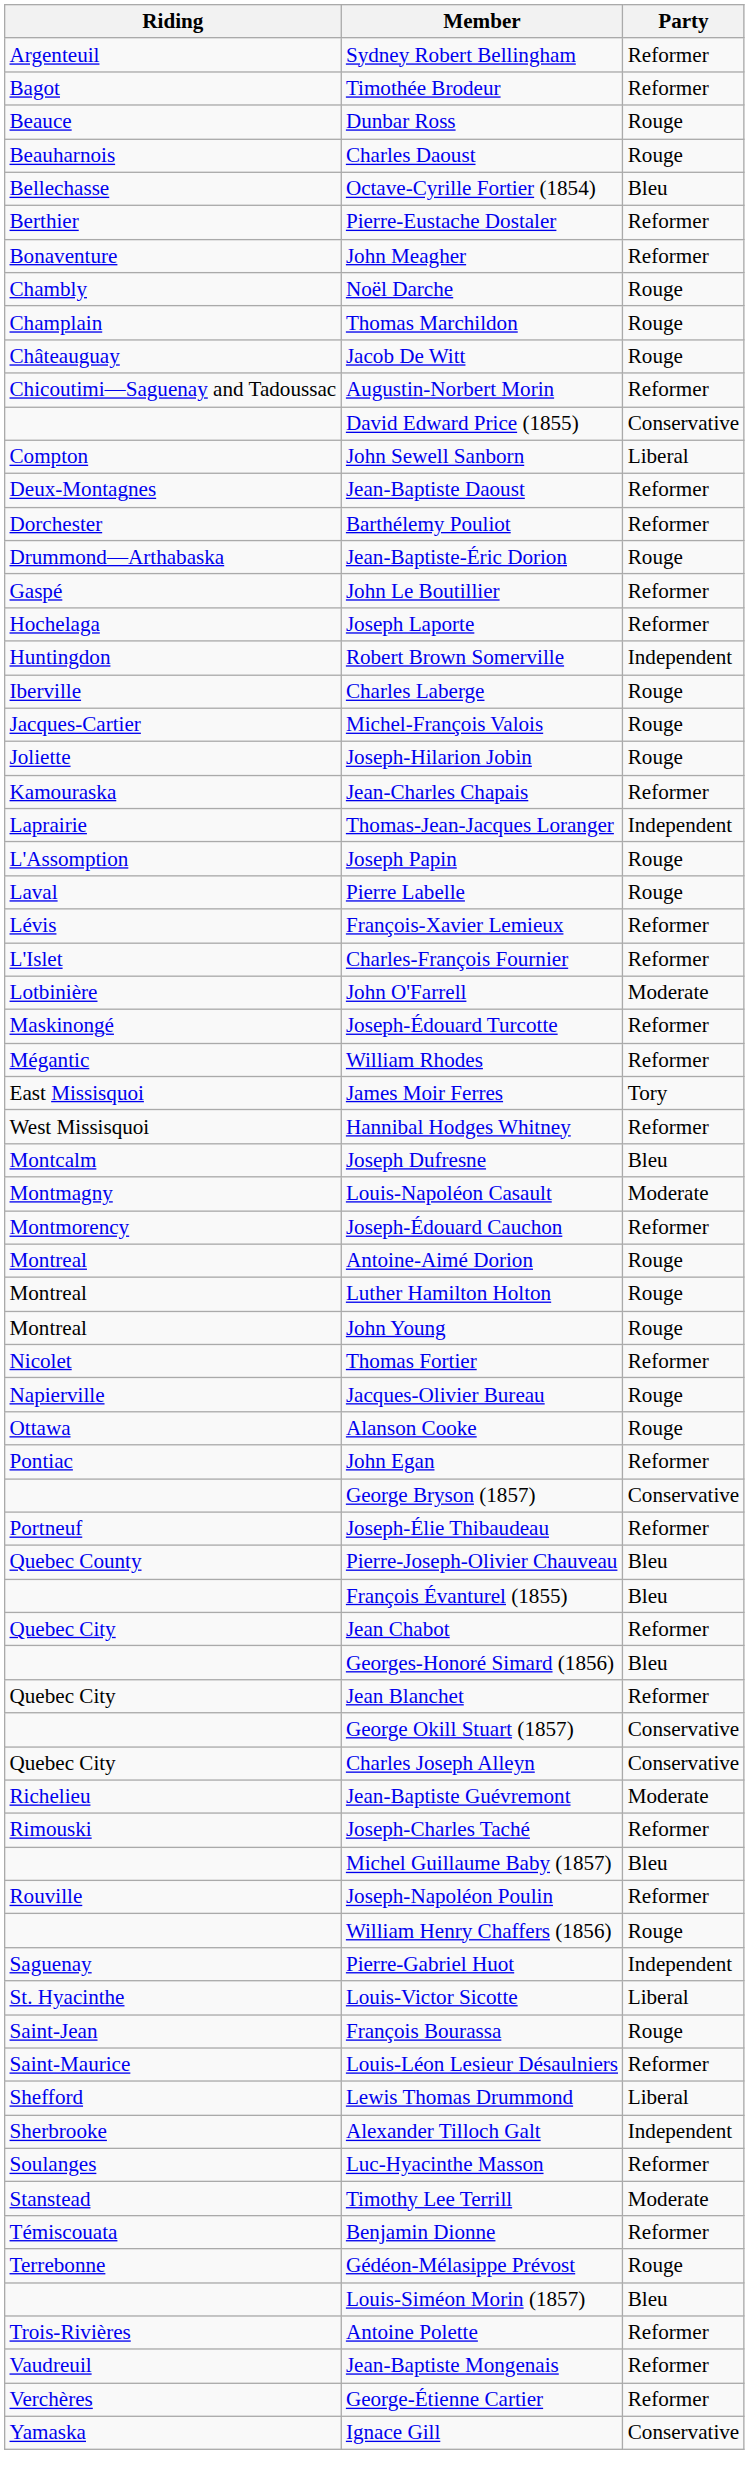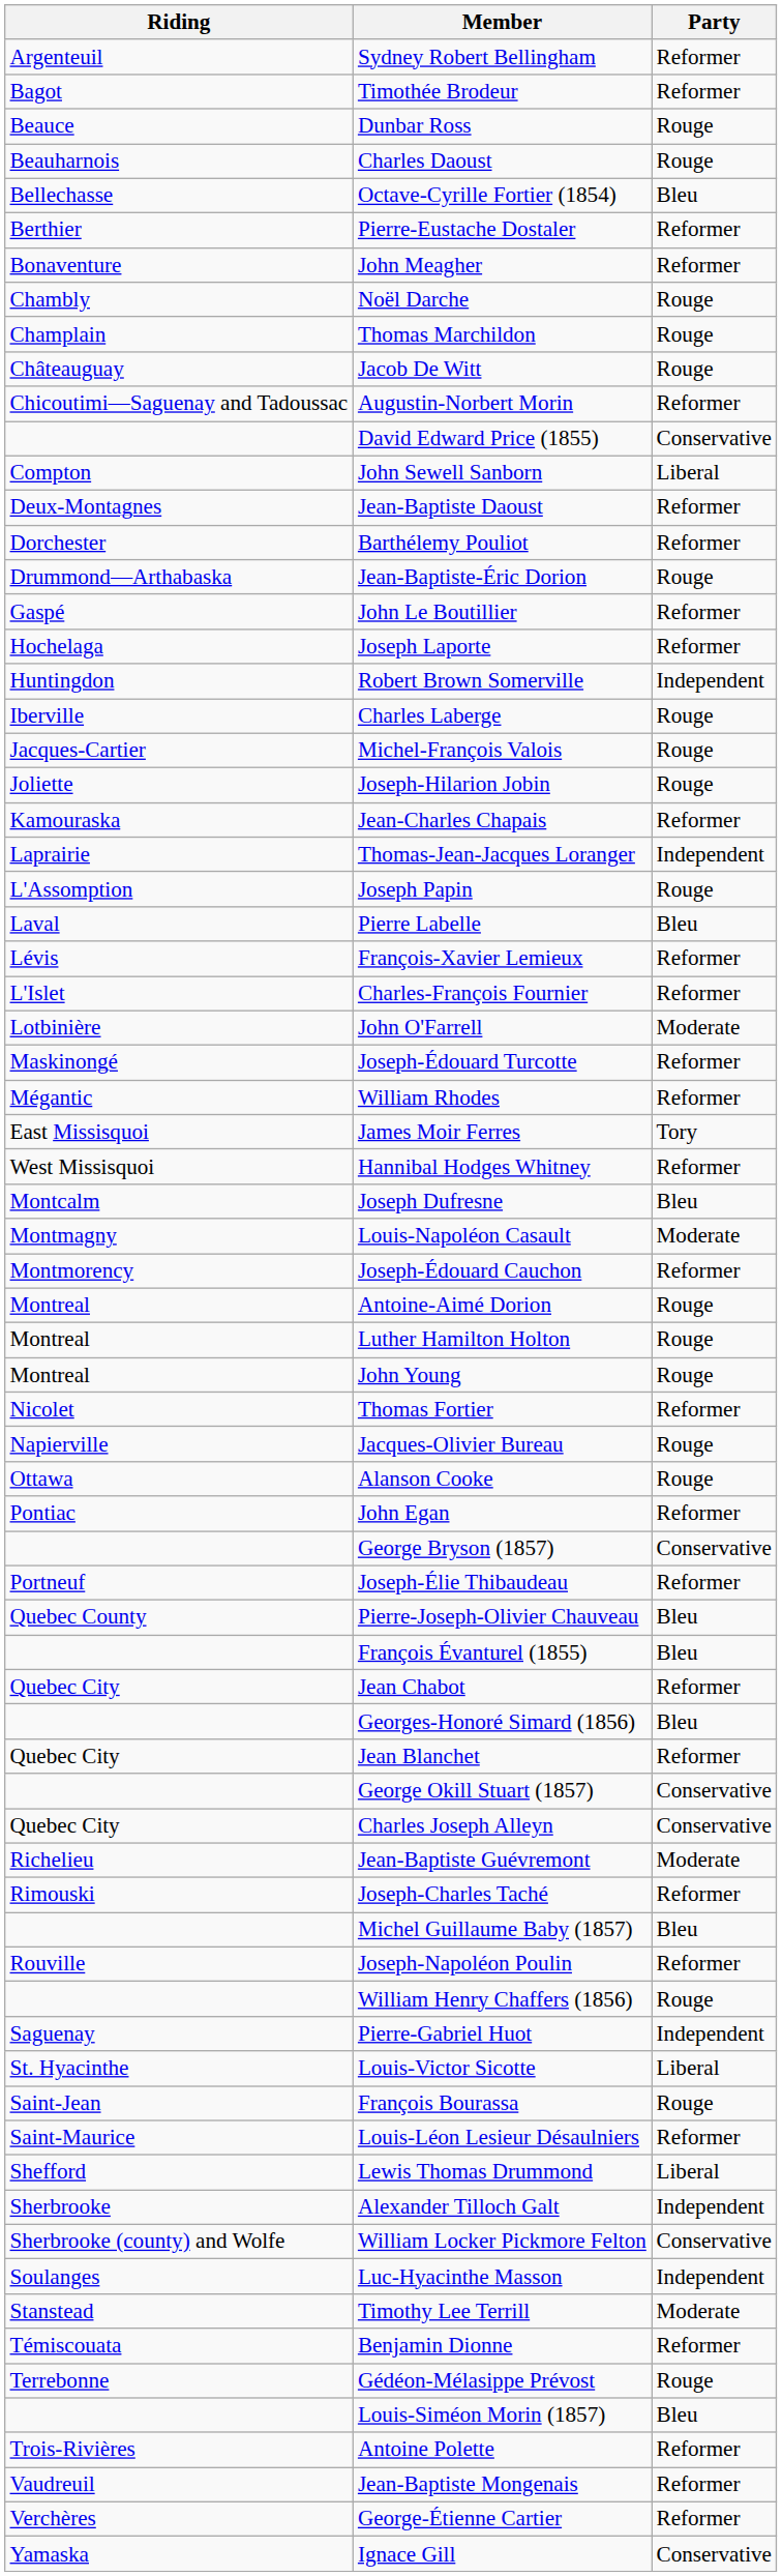Pierre Labelle | Party: Rouge -> Bleu
+ row: Sherbrooke (county) and Wolfe | William Locker Pickmore Felton | Conservative
Luc-Hyacinthe Masson | Party: Reformer -> Independent
